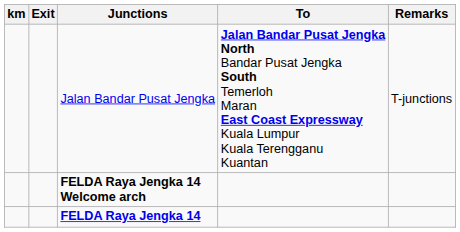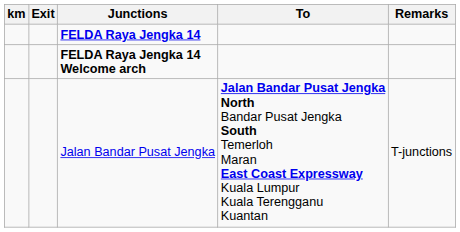rows swapped: Jalan Bandar Pusat Jengka <-> FELDA Raya Jengka 14
